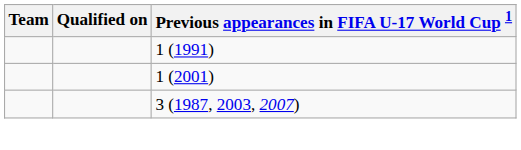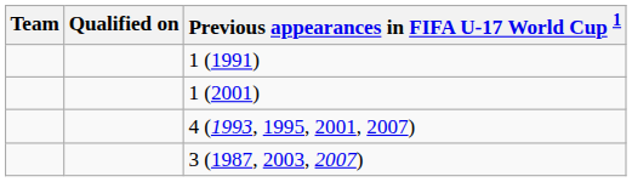+ row: 4 (1993, 1995, 2001, 2007)
